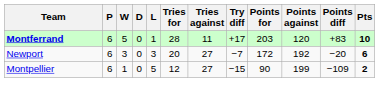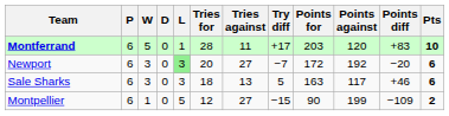Newport | L: no background -> lightgreen background
+ row: Sale Sharks | 6 | 3 | 0 | 3 | 18 | 13 | 5 | 163 | 117 | +46 | 6
